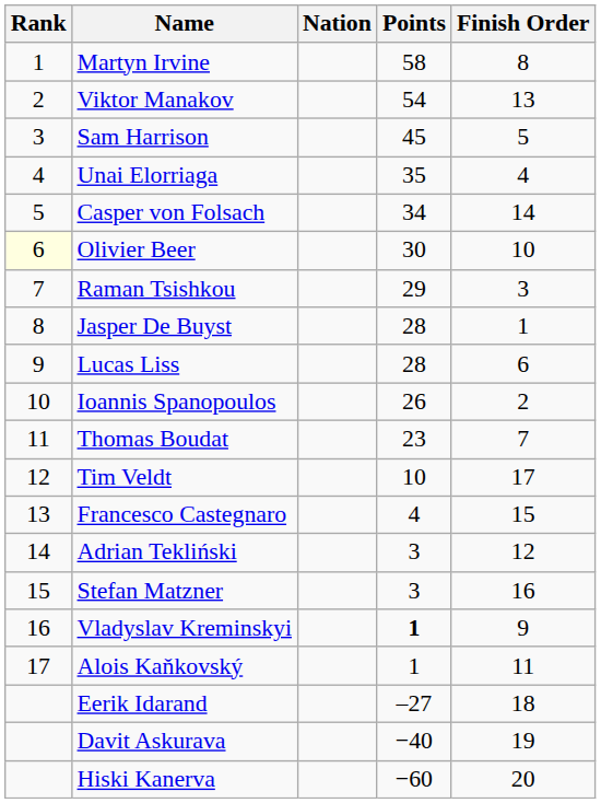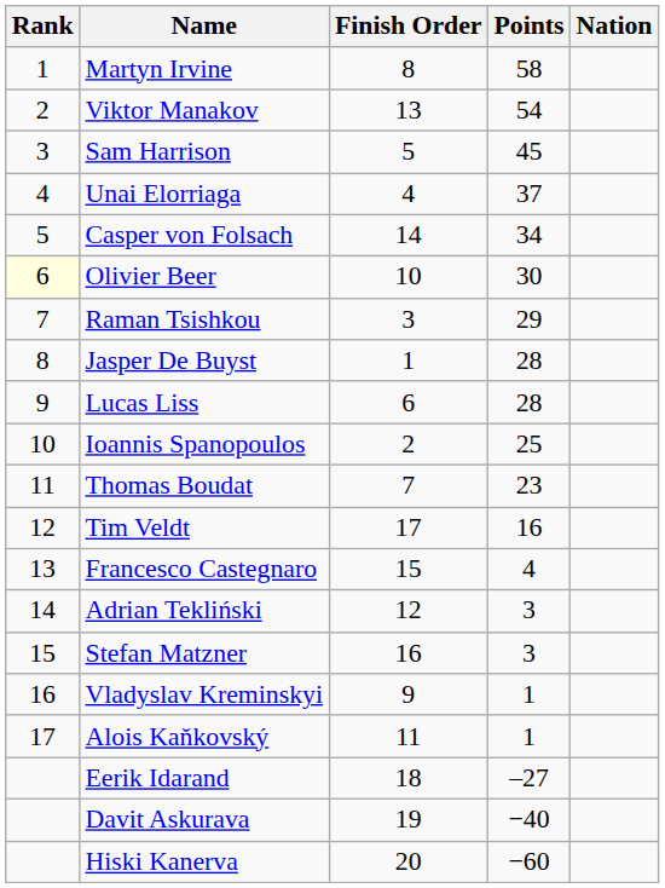columns swapped: Nation <-> Finish Order
Unai Elorriaga | Points: 35 -> 37
Ioannis Spanopoulos | Points: 26 -> 25
Tim Veldt | Points: 10 -> 16
Vladyslav Kreminskyi | Points: bold -> normal
